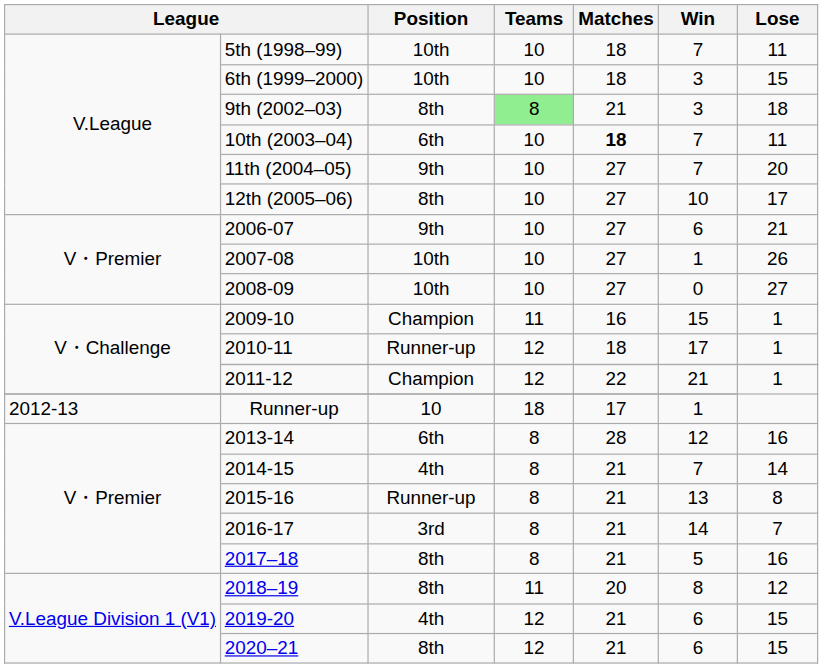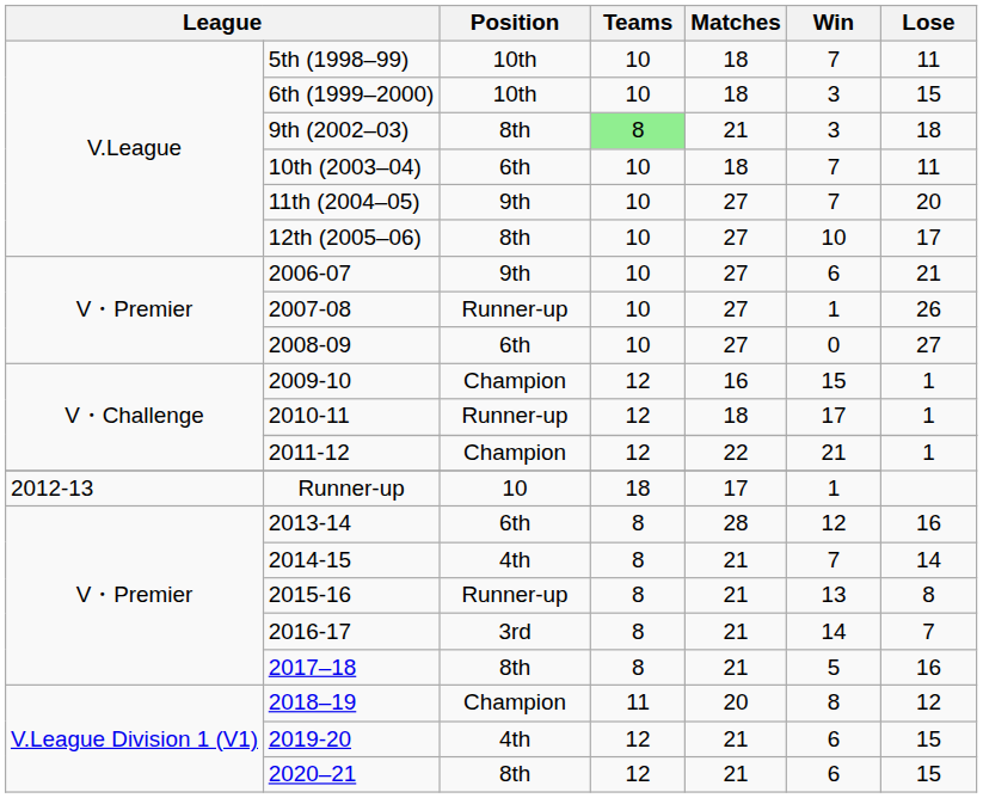10th (2003–04) | Matches: bold -> normal
2007-08 | Position: 10th -> Runner-up
2008-09 | Position: 10th -> 6th
2009-10 | Teams: 11 -> 12
2018–19 | Position: 8th -> Champion
